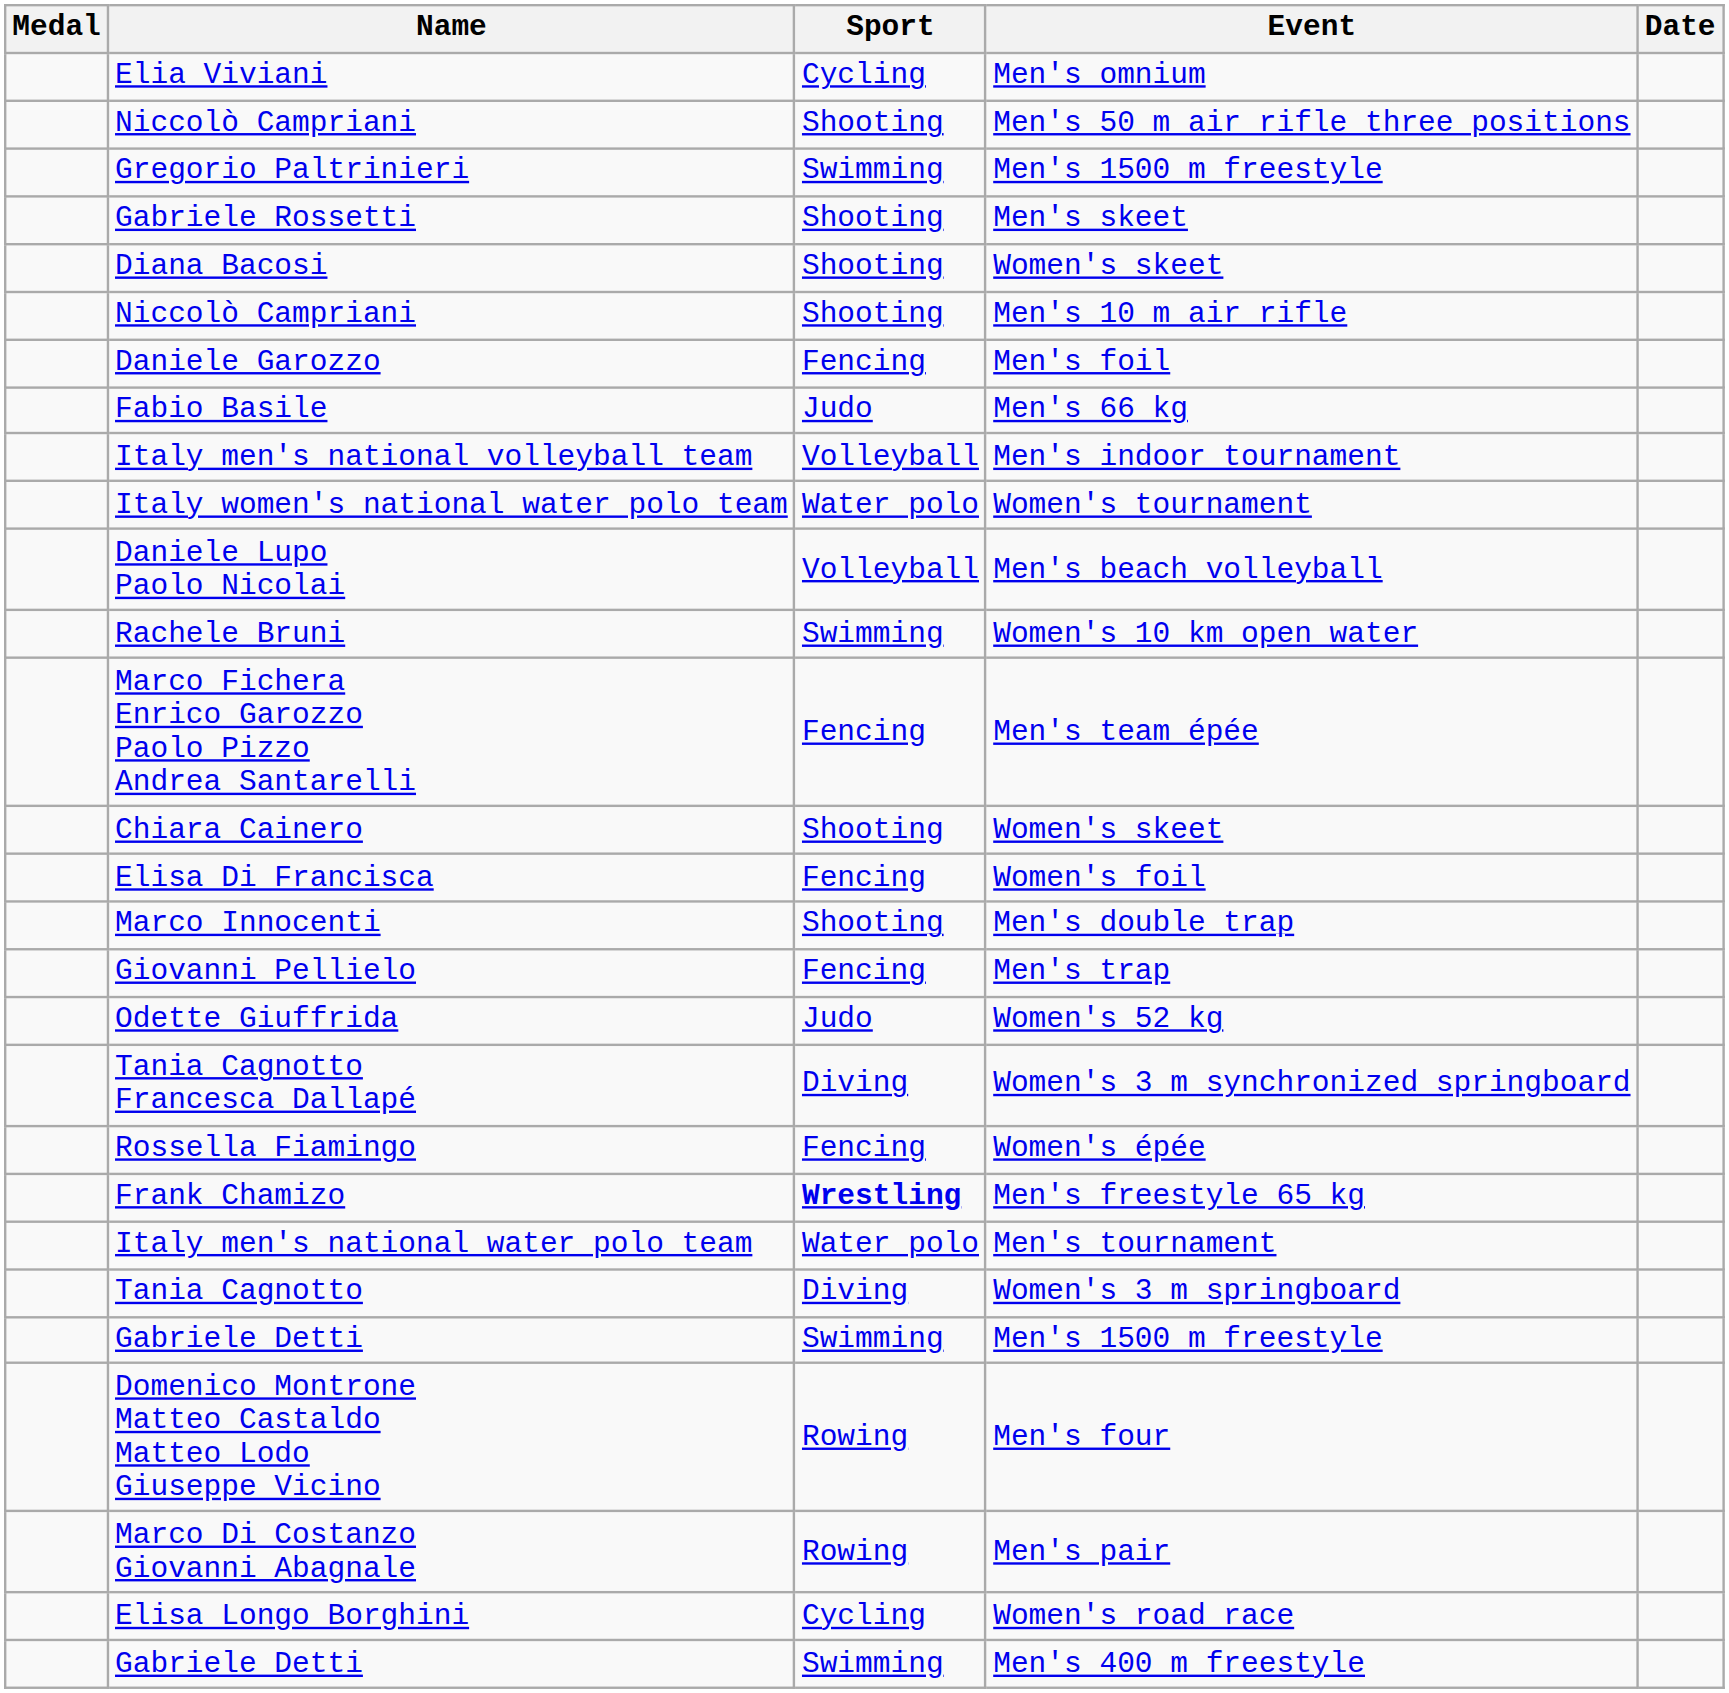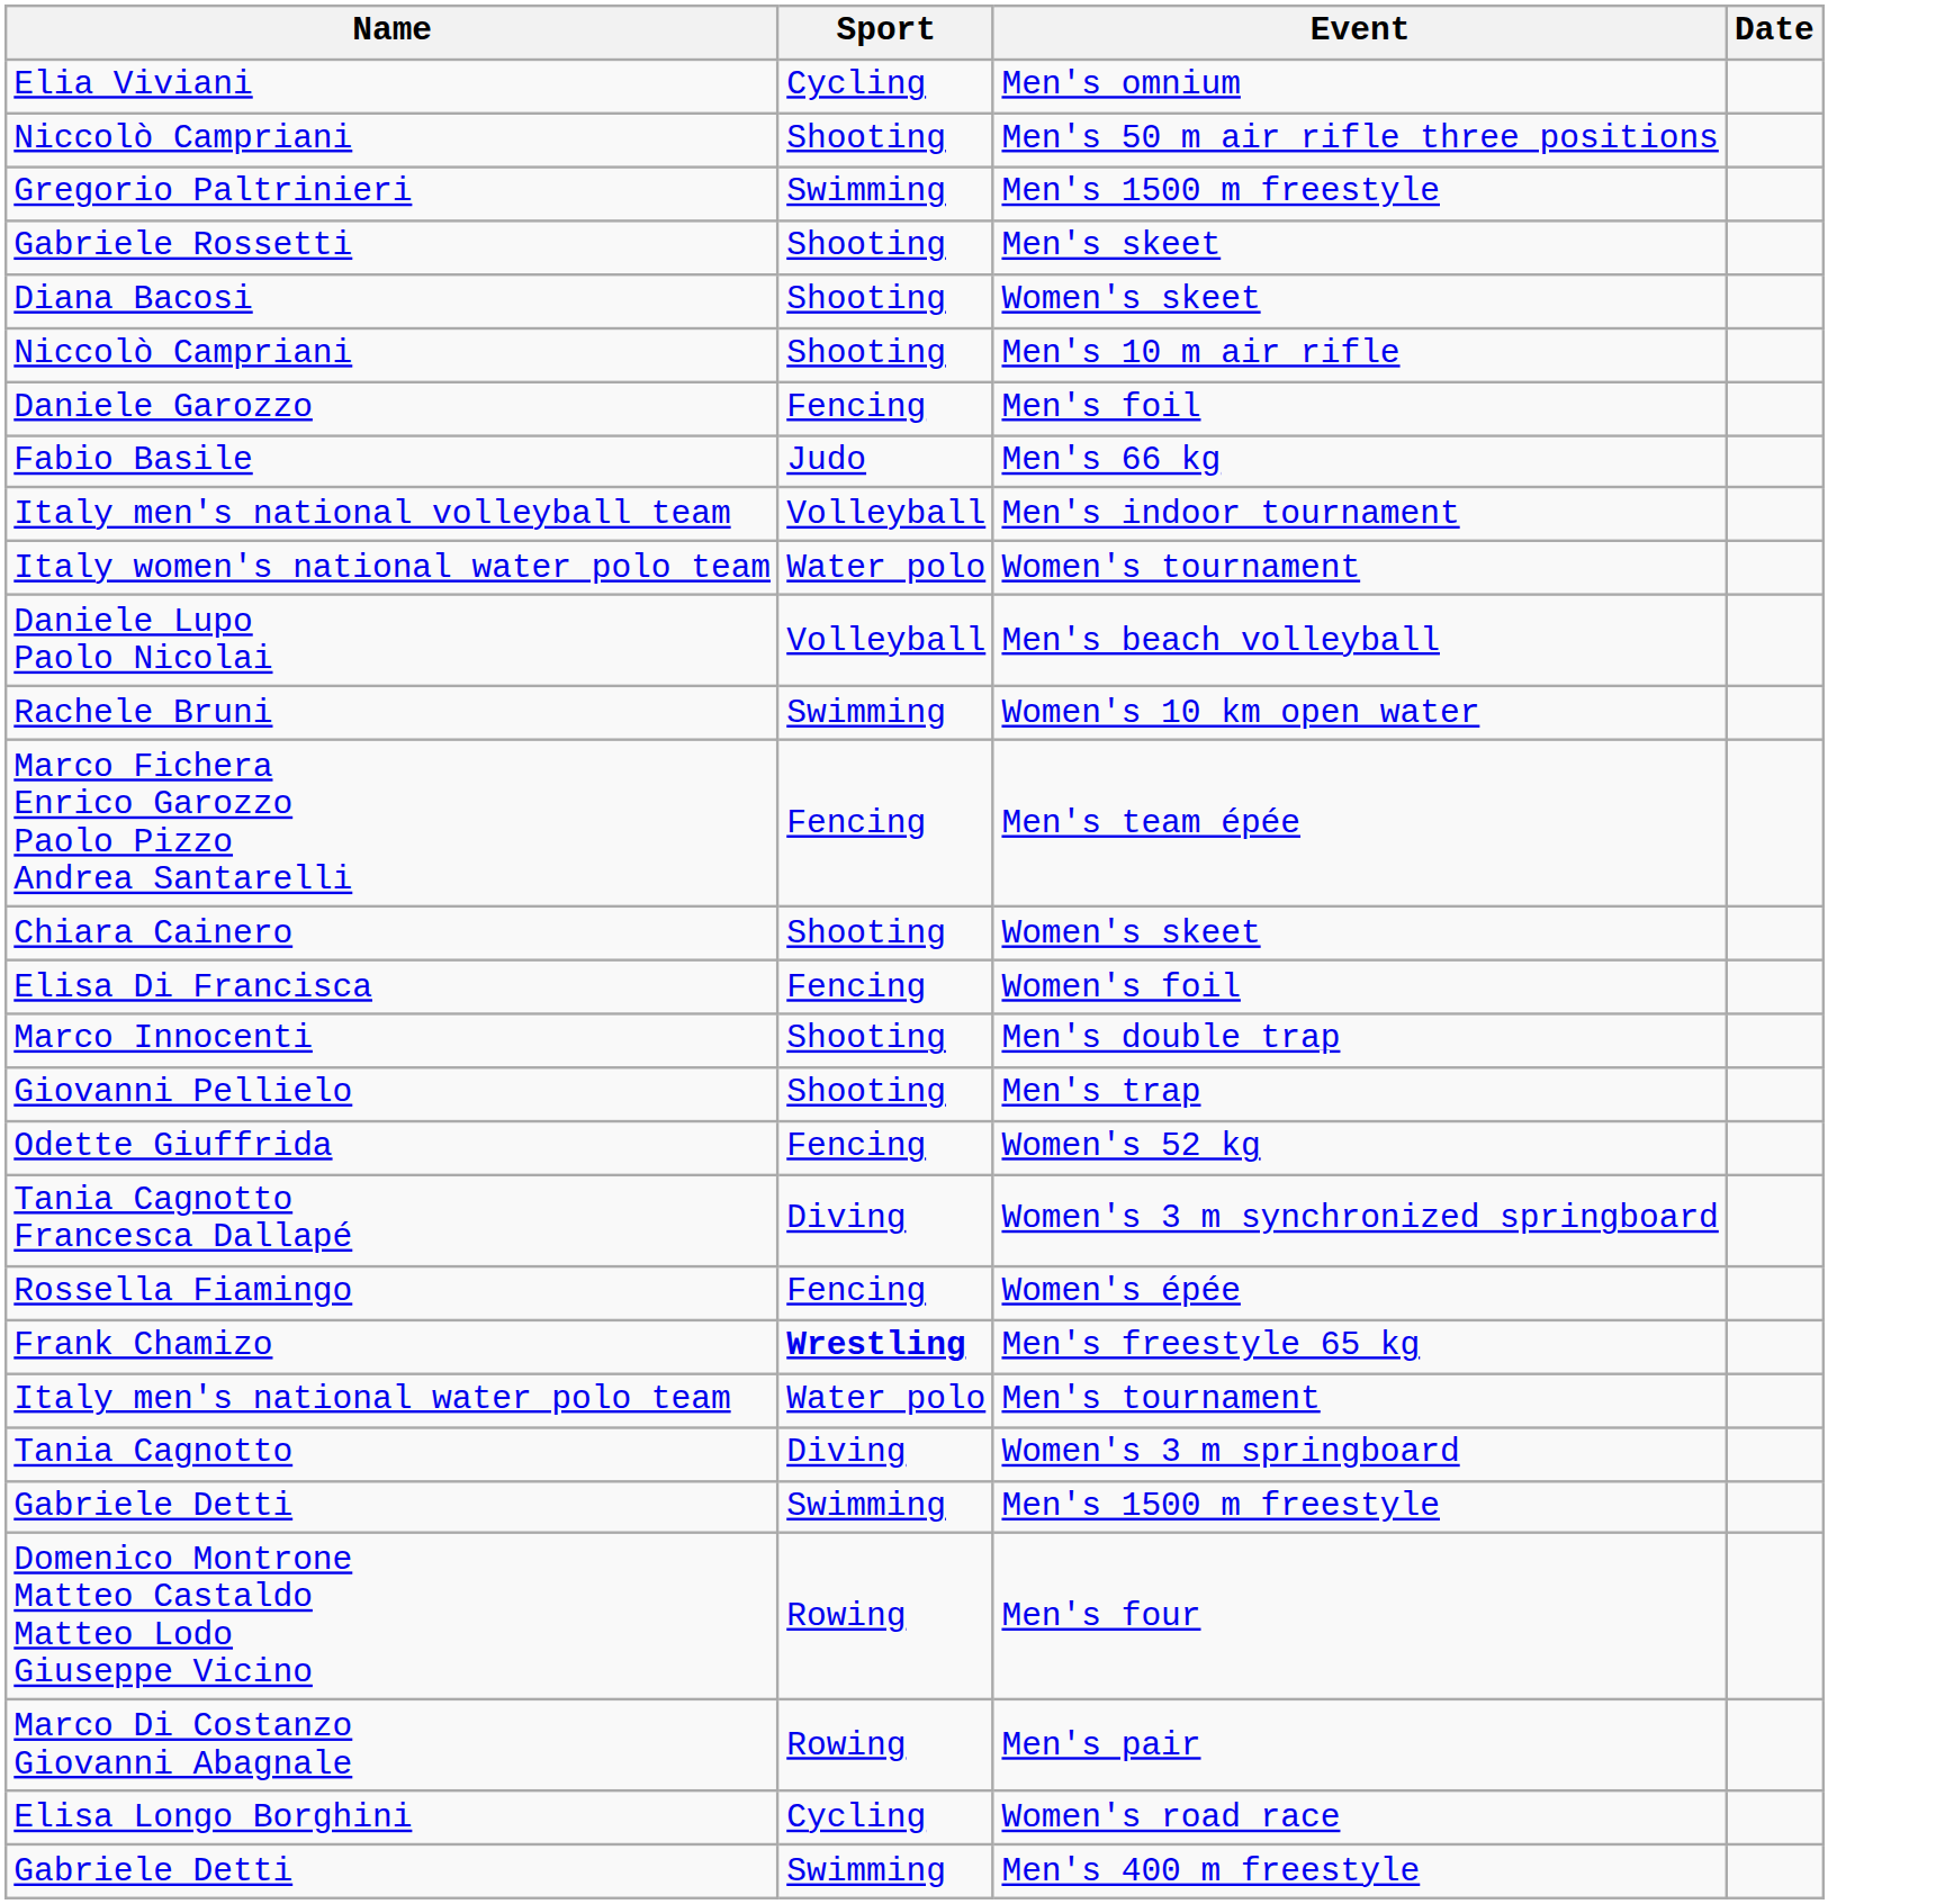- column: Medal
Giovanni Pellielo | Sport: Fencing -> Shooting
Odette Giuffrida | Sport: Judo -> Fencing
